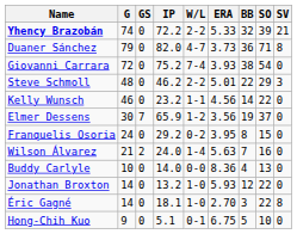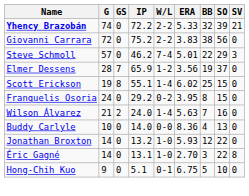- row: Duaner Sánchez | 79 | 0 | 82.0 | 4-7 | 3.73 | 36 | 71 | 8
Giovanni Carrara | W/L: 7-4 -> 2-2
Giovanni Carrara | ERA: 3.93 -> 3.83
Giovanni Carrara | SO: 54 -> 56
Steve Schmoll | G: 48 -> 57
Steve Schmoll | W/L: 2-2 -> 7-4
- row: Kelly Wunsch | 46 | 0 | 23.2 | 1-1 | 4.56 | 14 | 22 | 0
Elmer Dessens | G: 30 -> 28
+ row: Scott Erickson | 19 | 8 | 55.1 | 1-4 | 6.02 | 25 | 15 | 0
Éric Gagné | IP: 18.1 -> 13.1
